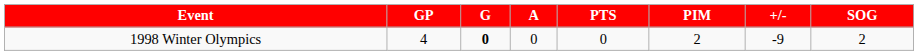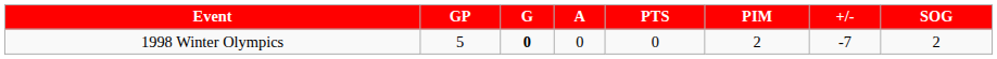1998 Winter Olympics | GP: 4 -> 5
1998 Winter Olympics | +/-: -9 -> -7
